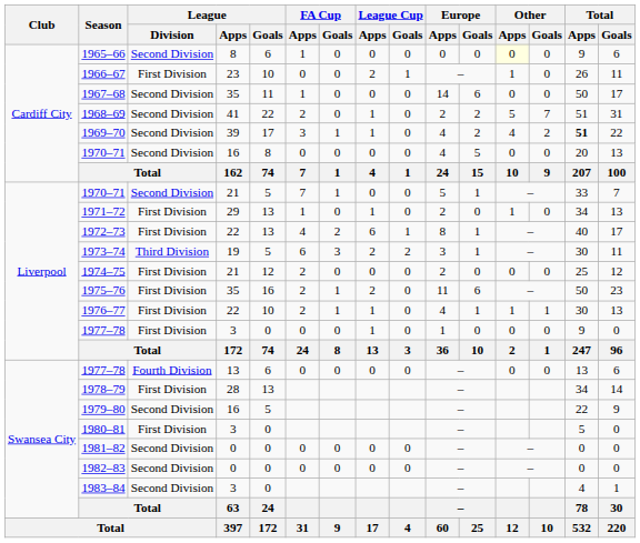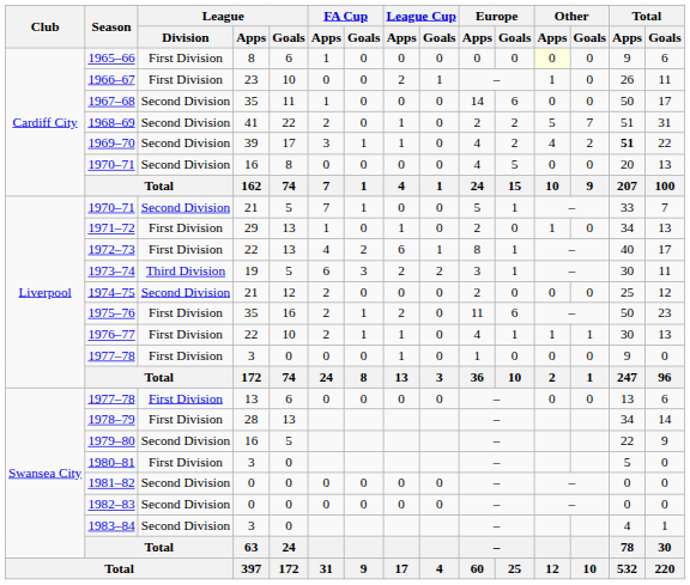1965–66 | League / Division: Second Division -> First Division
1974–75 | League / Division: First Division -> Second Division
1977–78 / 13 | League / Division: Fourth Division -> First Division
